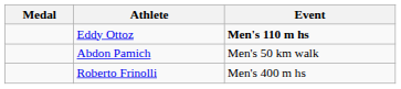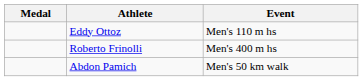Eddy Ottoz | Event: bold -> normal
rows swapped: Roberto Frinolli <-> Abdon Pamich
